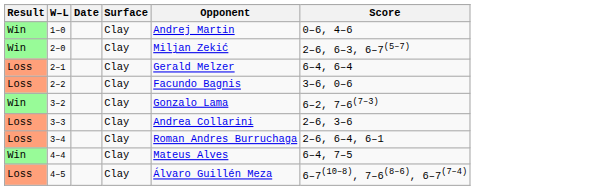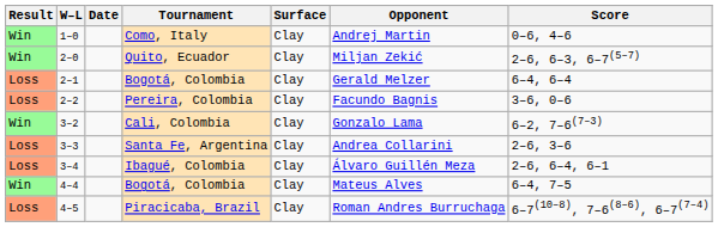+ column: Tournament | Como, Italy | Quito, Ecuador | Bogotá, Colombia | Pereira, Colombia | Cali, Colombia | Santa Fe, Argentina | Ibagué, Colombia | Bogotá, Colombia | Piracicaba, Brazil
3–4 | Opponent: Roman Andres Burruchaga -> Álvaro Guillén Meza
4–5 | Opponent: Álvaro Guillén Meza -> Roman Andres Burruchaga
